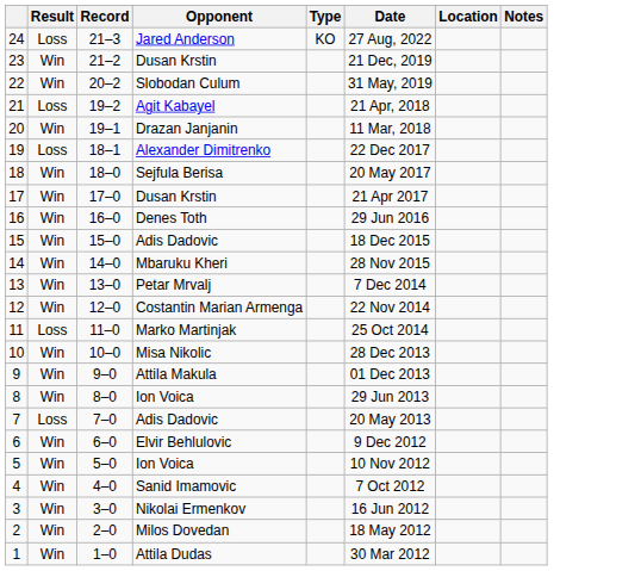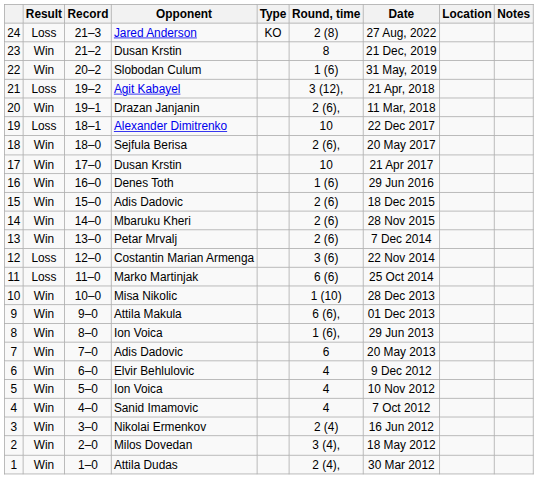+ column: Round, time | 2 (8) | 8 | 1 (6) | 3 (12), | 2 (6), | 10 | 2 (6), | 10 | 1 (6) | 2 (6) | 2 (6) | 2 (6) | 3 (6) | 6 (6) | 1 (10) | 6 (6), | 1 (6), | 6 | 4 | 4 | 4 | 2 (4) | 3 (4), | 2 (4),
12 | Result: Win -> Loss
7 | Result: Loss -> Win
